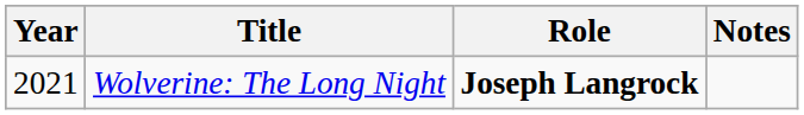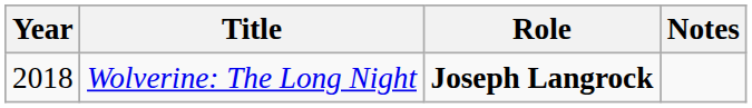Wolverine: The Long Night | Year: 2021 -> 2018
